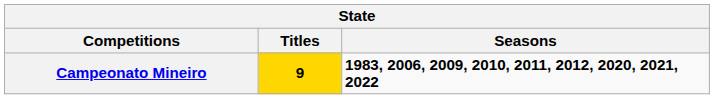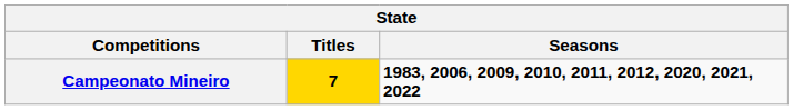Campeonato Mineiro | Titles: 9 -> 7
